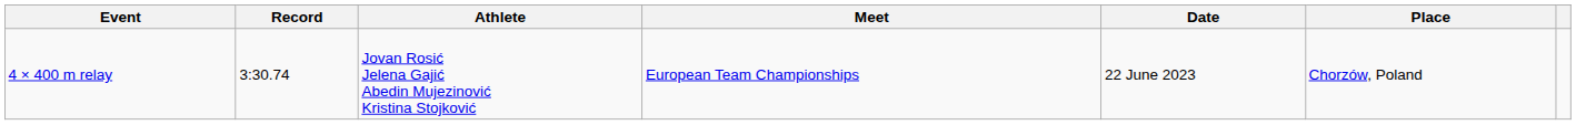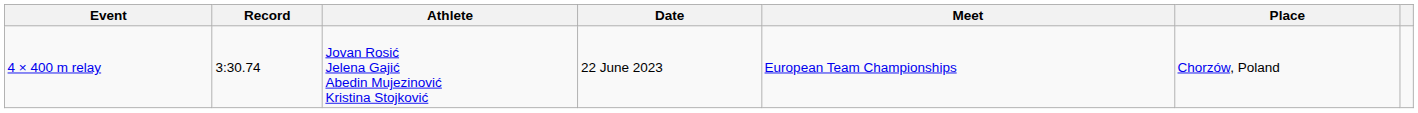columns swapped: Date <-> Meet
